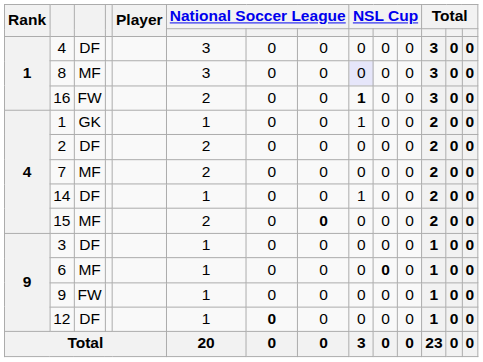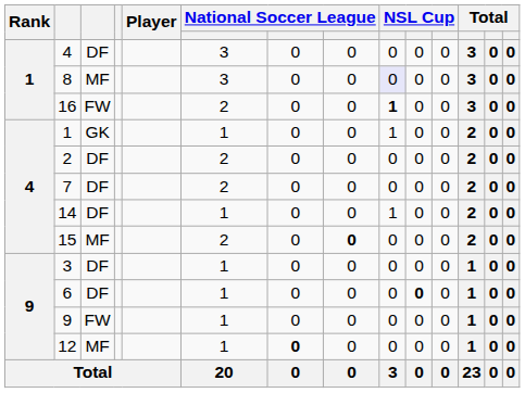7 | column 3: MF -> DF
6 | column 3: MF -> DF
12 | column 3: DF -> MF
